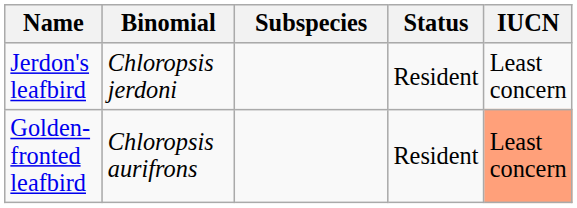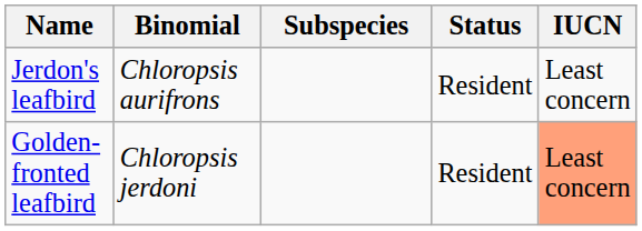Jerdon's leafbird | Binomial: Chloropsis jerdoni -> Chloropsis aurifrons
Golden-fronted leafbird | Binomial: Chloropsis aurifrons -> Chloropsis jerdoni
